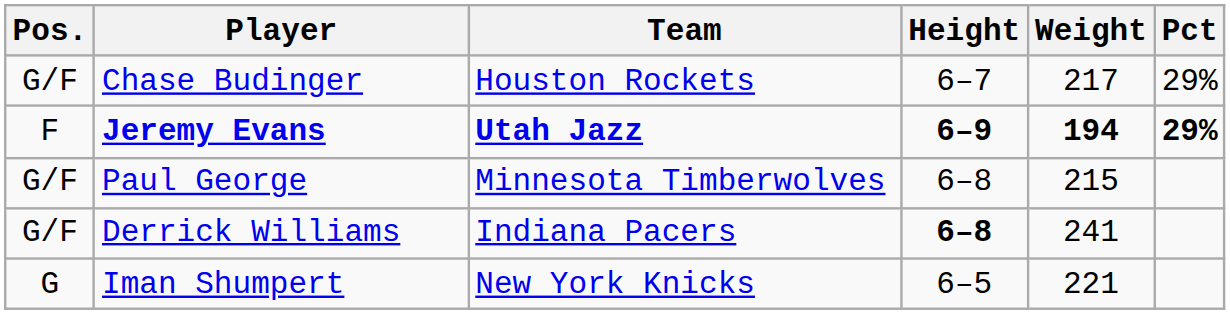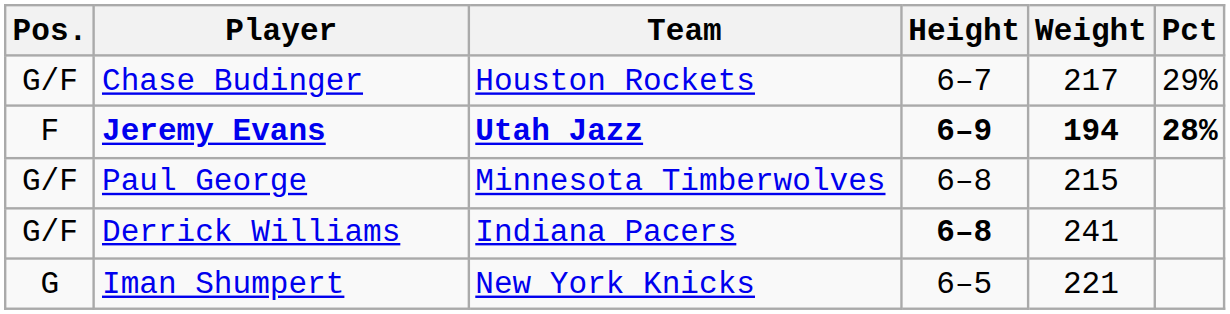Jeremy Evans | Pct: 29% -> 28%
